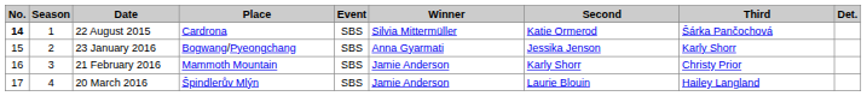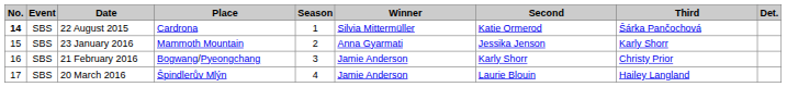columns swapped: Season <-> Event
23 January 2016 | Place: Bogwang/Pyeongchang -> Mammoth Mountain
21 February 2016 | Place: Mammoth Mountain -> Bogwang/Pyeongchang
